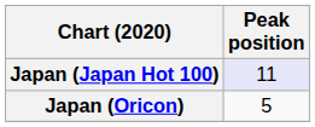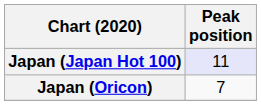Japan (Oricon) | Peak position: 5 -> 7
